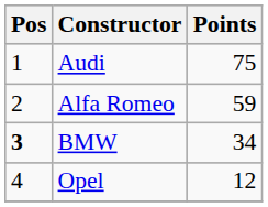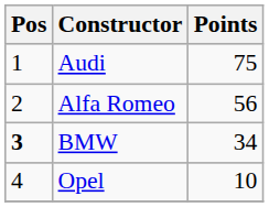Alfa Romeo | Points: 59 -> 56
Opel | Points: 12 -> 10
